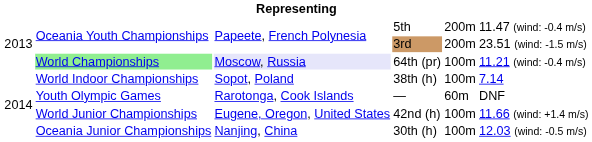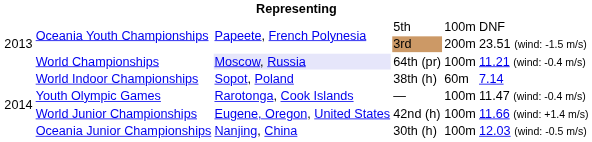5th | column 5: 200m -> 100m
5th | column 6: 11.47 (wind: -0.4 m/s) -> DNF
64th (pr) | column 2: lightgreen background -> no background
38th (h) | column 5: 100m -> 60m
— | column 5: 60m -> 100m
— | column 6: DNF -> 11.47 (wind: -0.4 m/s)
